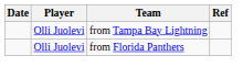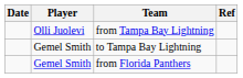+ row: Gemel Smith | to Tampa Bay Lightning
from Florida Panthers | Player: Olli Juolevi -> Gemel Smith
